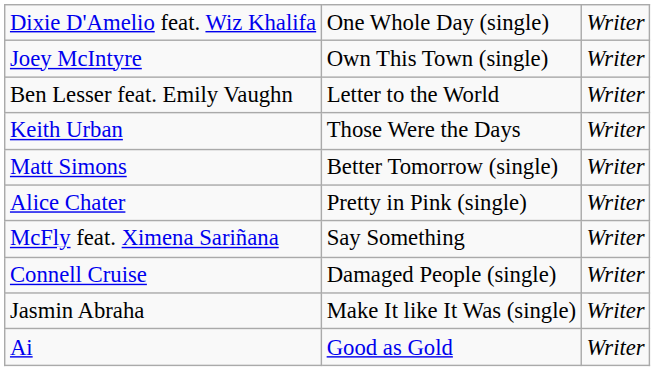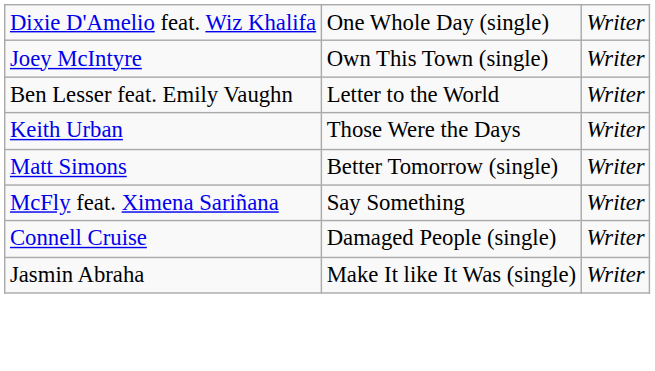- row: Alice Chater | Pretty in Pink (single) | Writer
- row: Ai | Good as Gold | Writer
